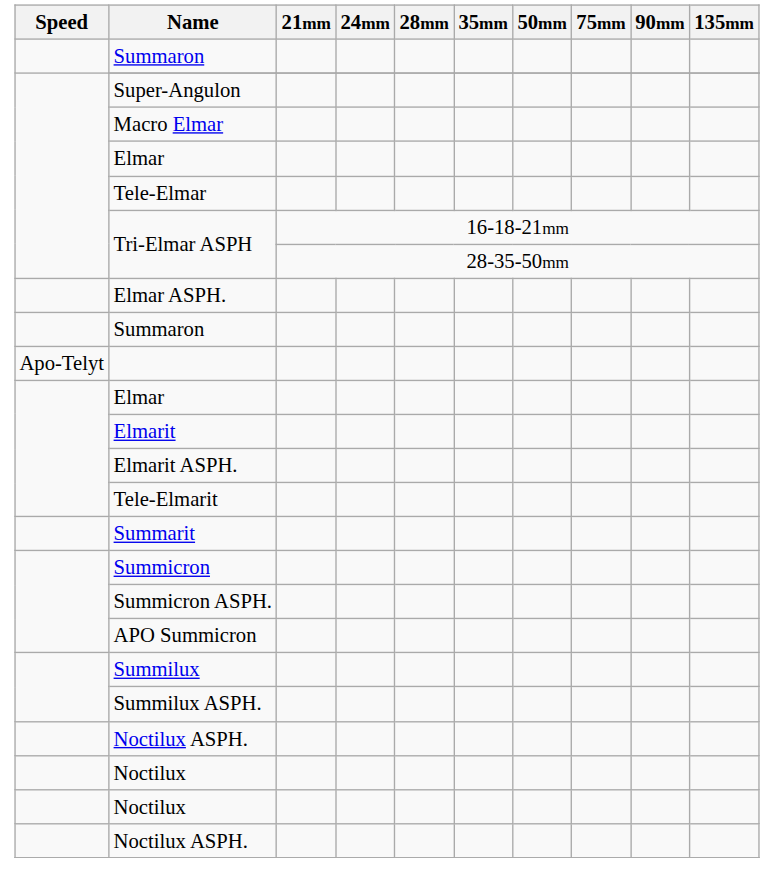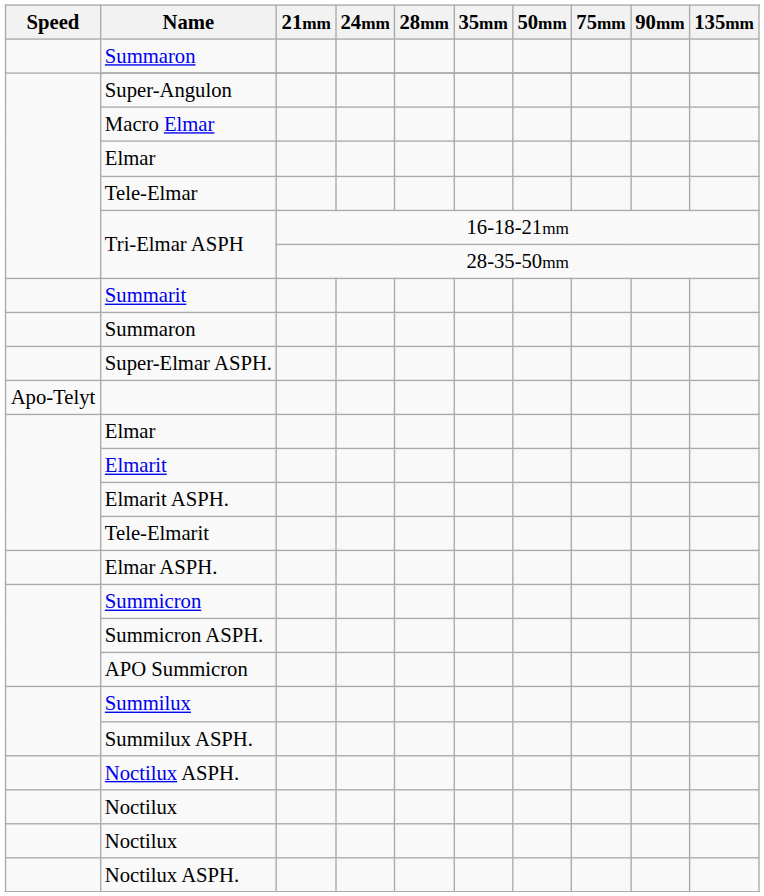rows swapped: Elmar ASPH. <-> Summarit
+ row: Super-Elmar ASPH.
